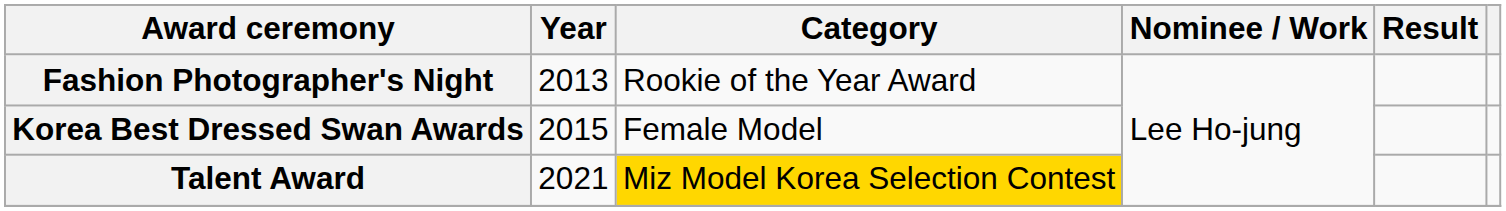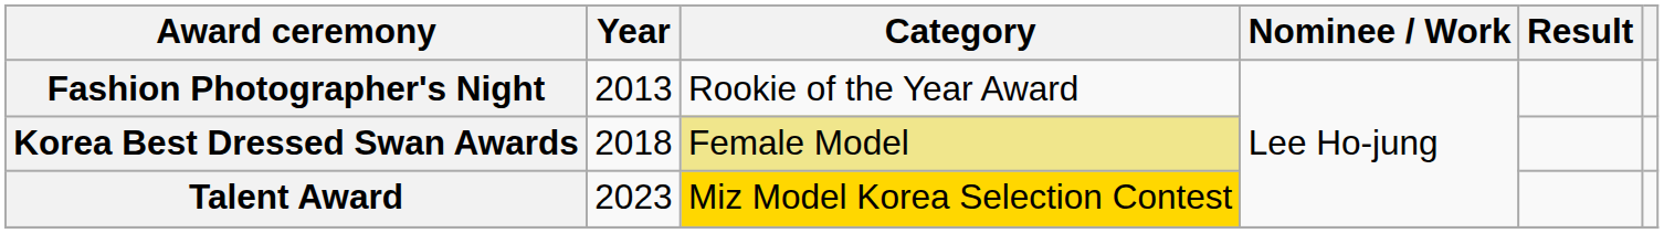Korea Best Dressed Swan Awards | Year: 2015 -> 2018
Korea Best Dressed Swan Awards | Category: no background -> khaki background
Talent Award | Year: 2021 -> 2023
